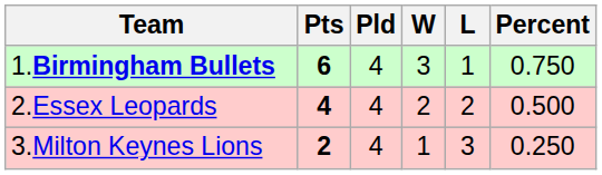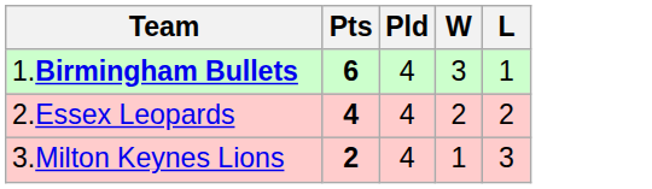- column: Percent | 0.750 | 0.500 | 0.250
